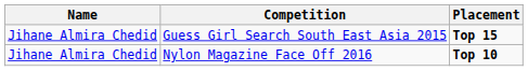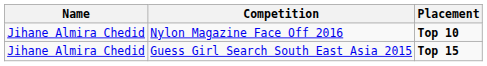rows swapped: Guess Girl Search South East Asia 2015 <-> Nylon Magazine Face Off 2016
